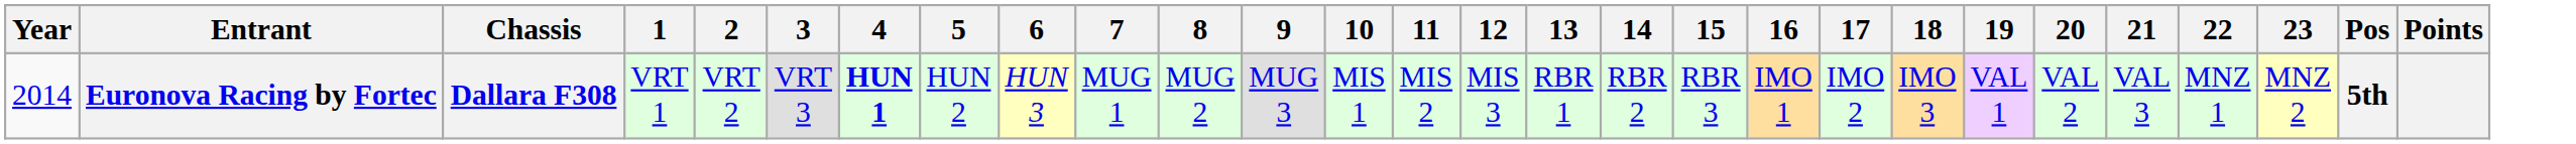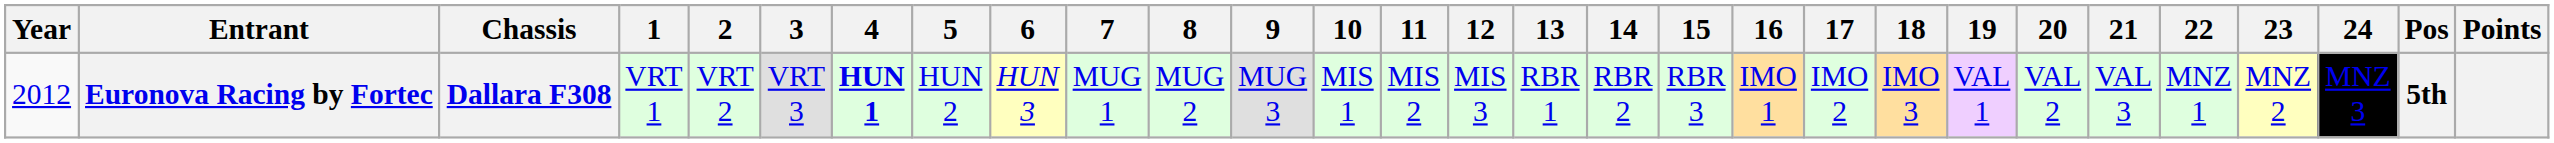+ column: 24 | MNZ 3
Euronova Racing by Fortec | Year: 2014 -> 2012
